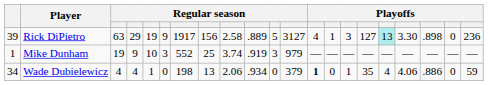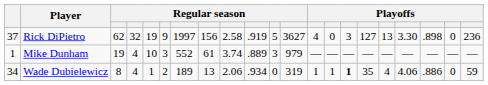Rick DiPietro | column 1: 39 -> 37
Rick DiPietro | column 3: 63 -> 62
Rick DiPietro | column 4: 29 -> 32
Rick DiPietro | column 7: 1917 -> 1997
Rick DiPietro | column 10: .889 -> .919
Rick DiPietro | column 12: 3127 -> 3627
Rick DiPietro | column 14: 1 -> 0
Rick DiPietro | column 17: paleturquoise background -> no background
Mike Dunham | column 4: 9 -> 4
Mike Dunham | column 8: 25 -> 61
Mike Dunham | column 10: .919 -> .889
Wade Dubielewicz | column 3: 4 -> 8
Wade Dubielewicz | column 6: 0 -> 2
Wade Dubielewicz | column 7: 198 -> 189
Wade Dubielewicz | column 12: 379 -> 319
Wade Dubielewicz | column 13: bold -> normal
Wade Dubielewicz | column 14: 0 -> 1
Wade Dubielewicz | column 15: normal -> bold
